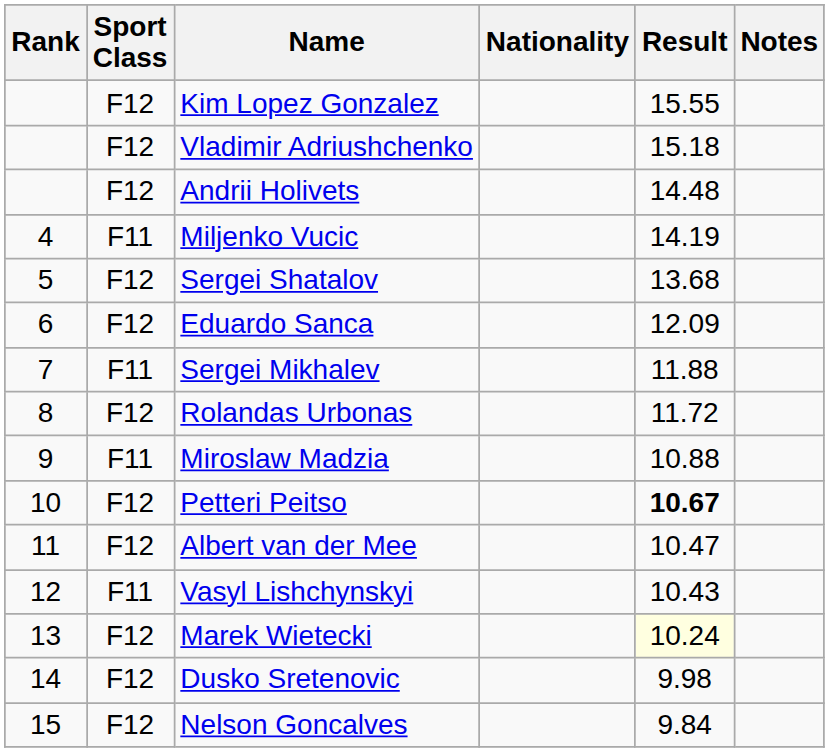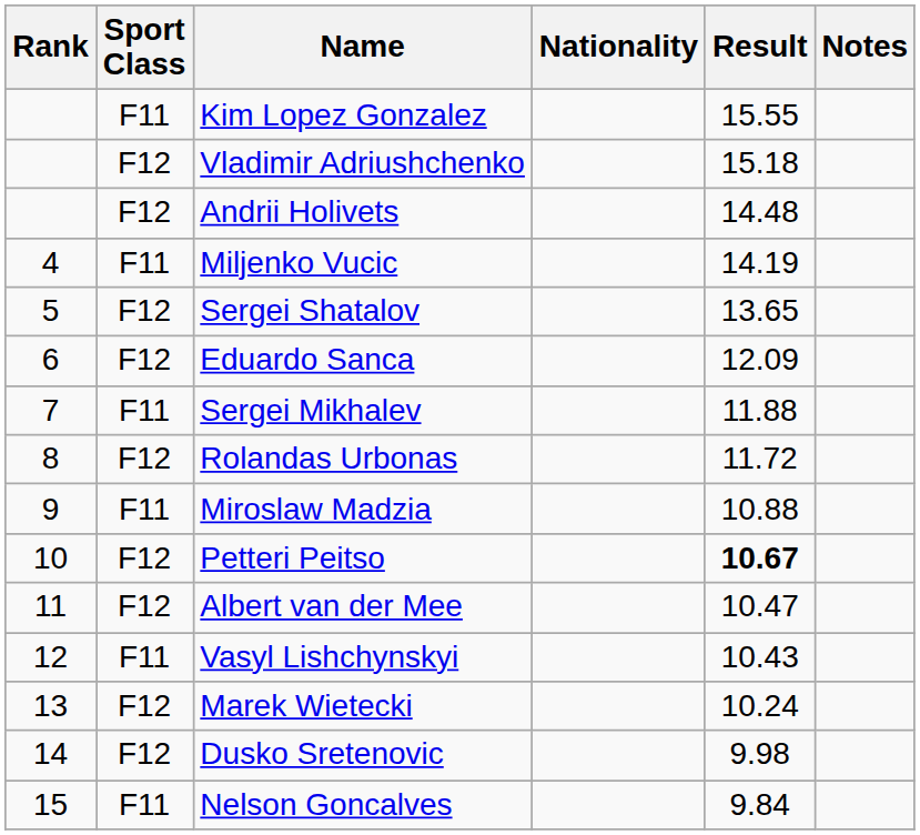Kim Lopez Gonzalez | Sport Class: F12 -> F11
Sergei Shatalov | Result: 13.68 -> 13.65
Marek Wietecki | Result: lightyellow background -> no background
Nelson Goncalves | Sport Class: F12 -> F11
